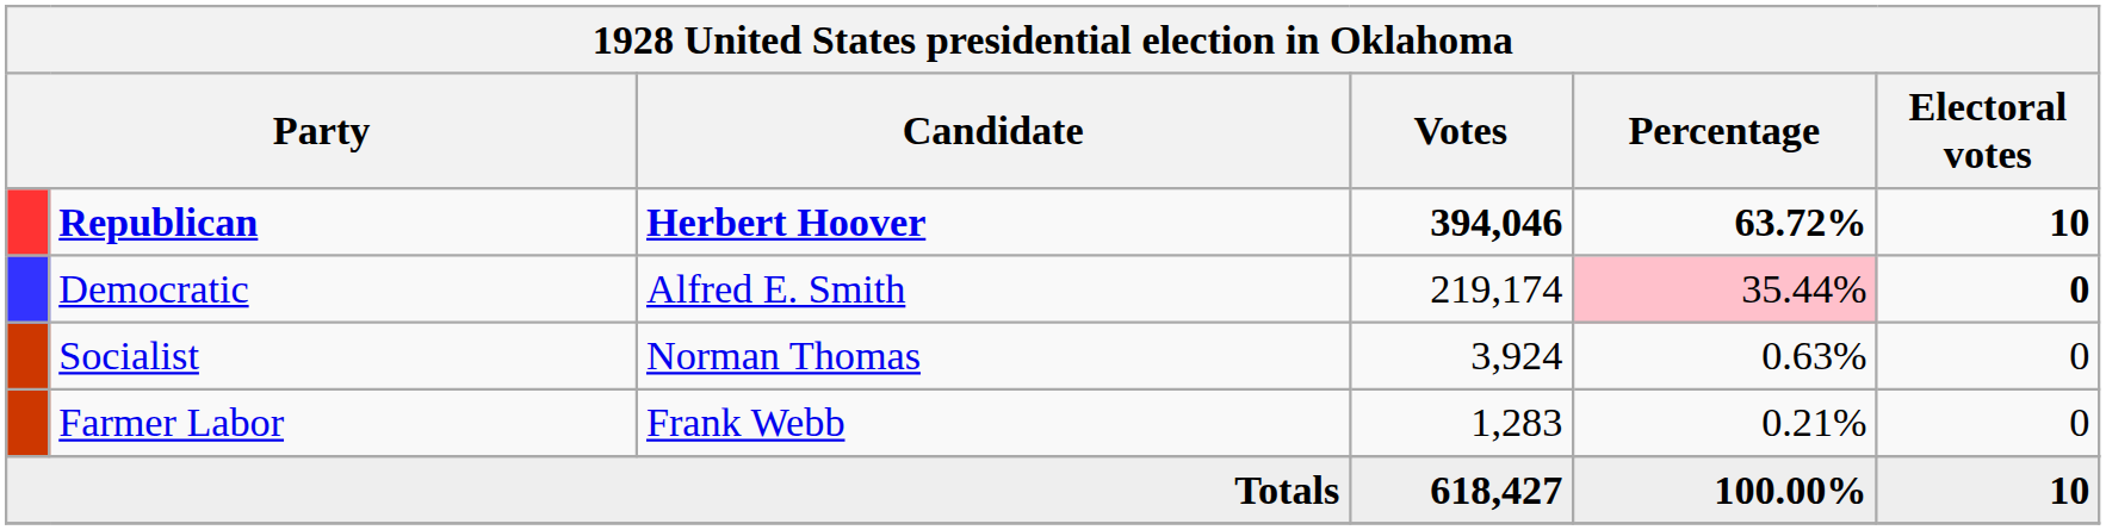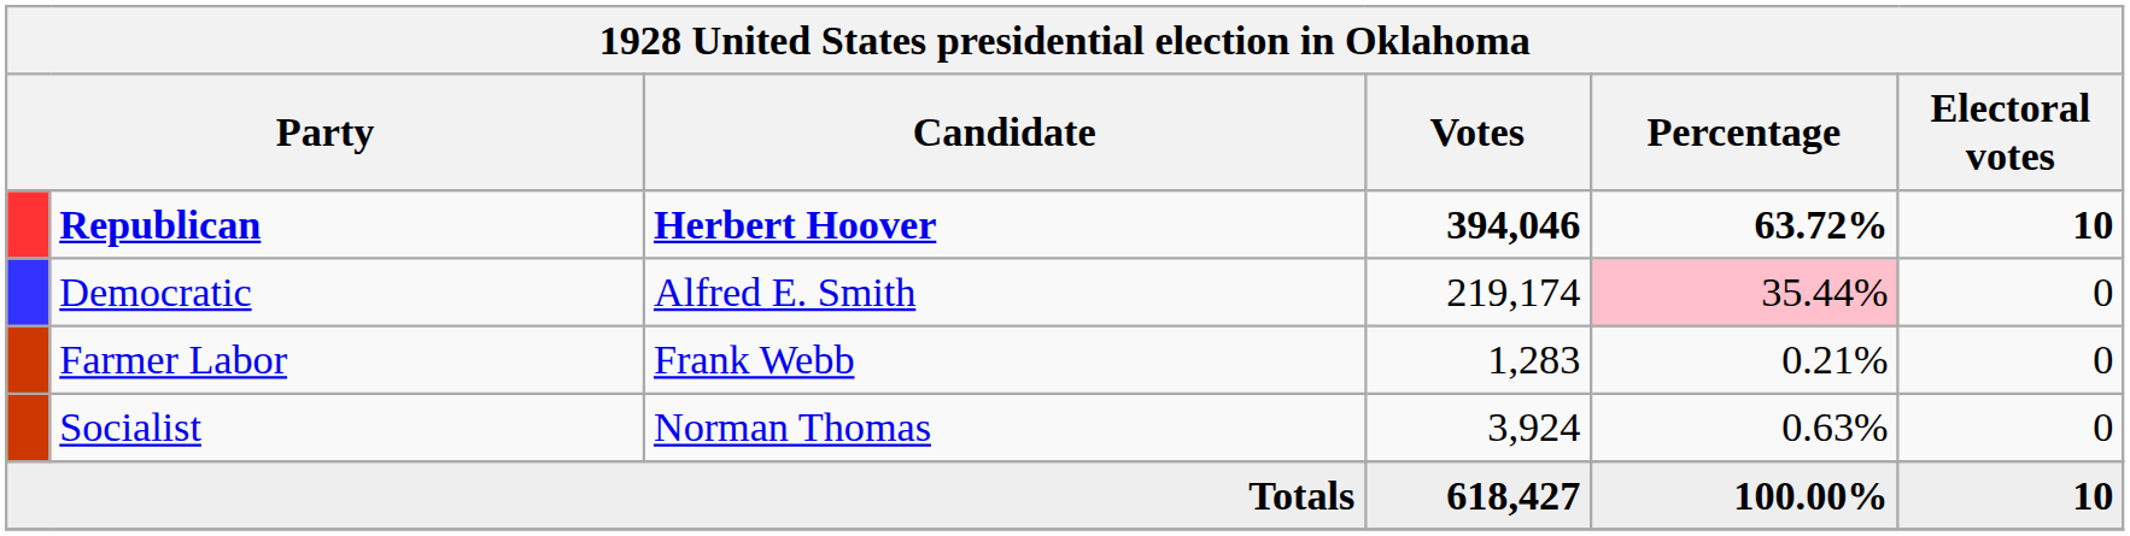Democratic | Electoral votes: bold -> normal
rows swapped: Socialist <-> Farmer Labor
